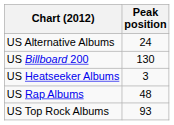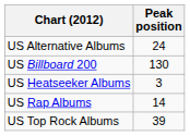US Rap Albums | Peak position: 48 -> 14
US Top Rock Albums | Peak position: 93 -> 39
